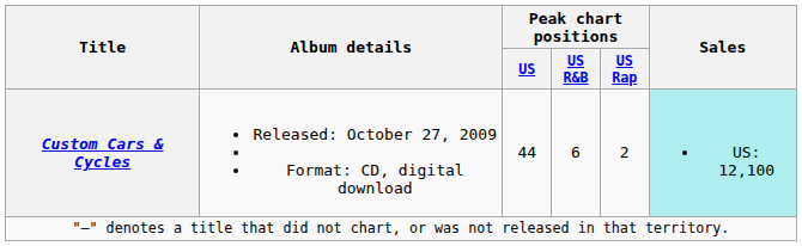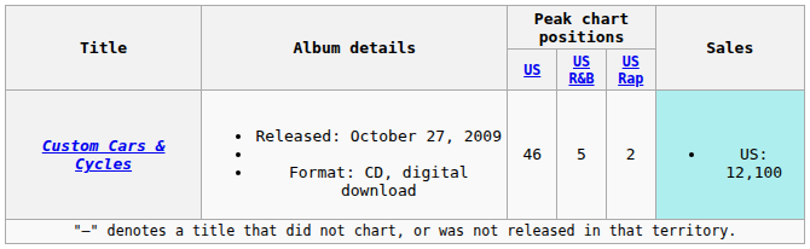Custom Cars & Cycles | Peak chart positions / US: 44 -> 46
Custom Cars & Cycles | Peak chart positions / US R&B: 6 -> 5
